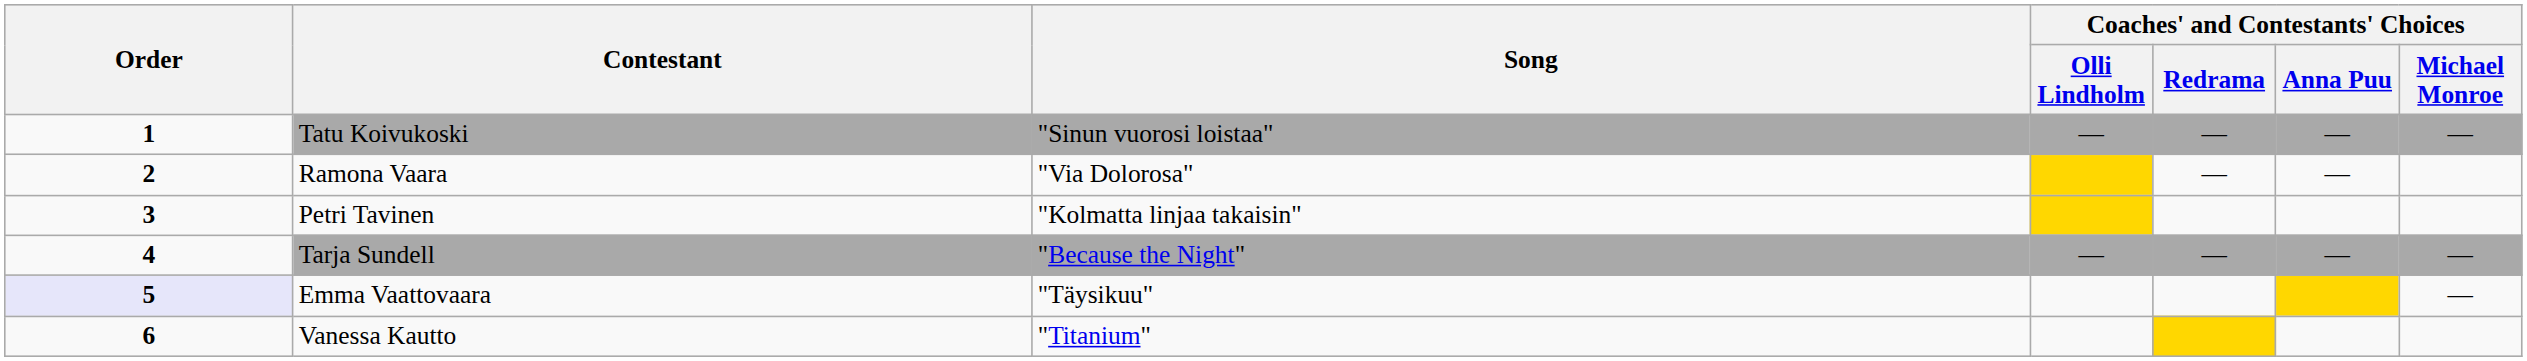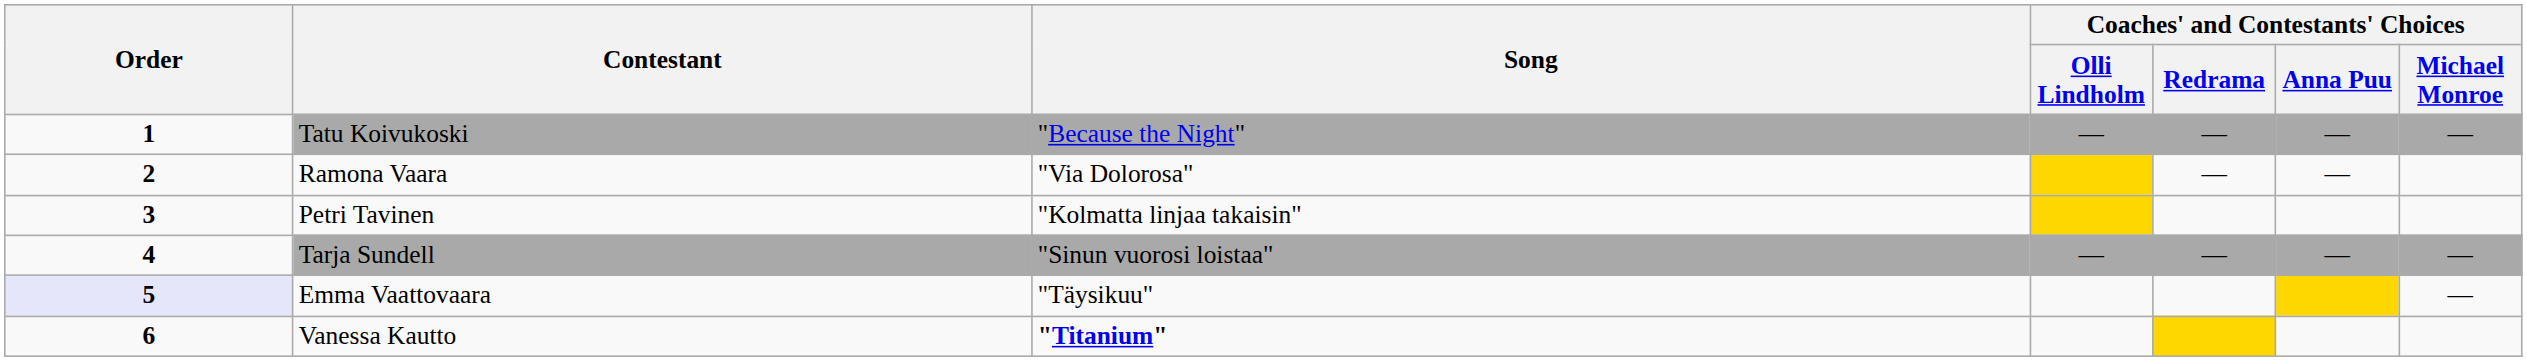Tatu Koivukoski | Song: "Sinun vuorosi loistaa" -> "Because the Night"
Tarja Sundell | Song: "Because the Night" -> "Sinun vuorosi loistaa"
Vanessa Kautto | Song: normal -> bold
